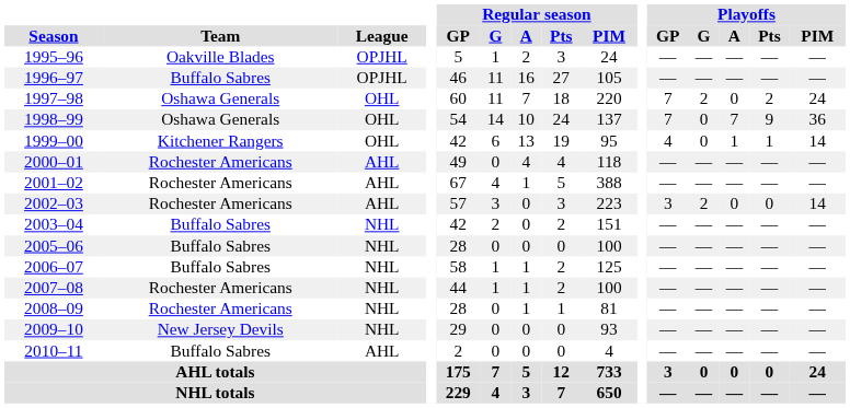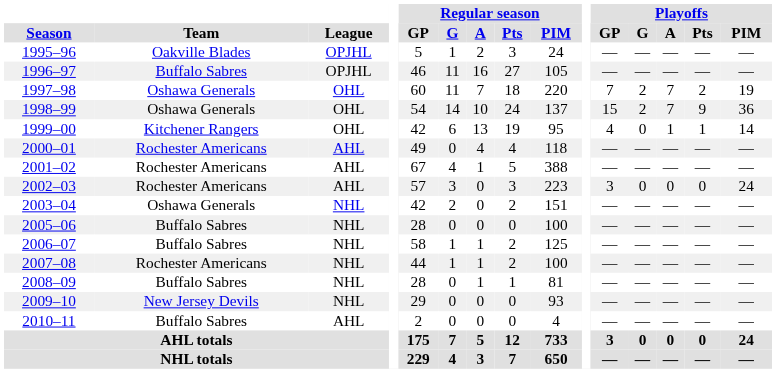1997–98 | Playoffs / A: 0 -> 7
1997–98 | Playoffs / PIM: 24 -> 19
1998–99 | Playoffs / GP: 7 -> 15
1998–99 | Playoffs / G: 0 -> 2
2002–03 | Playoffs / G: 2 -> 0
2002–03 | Playoffs / PIM: 14 -> 24
2003–04 | Team: Buffalo Sabres -> Oshawa Generals
2008–09 | Team: Rochester Americans -> Buffalo Sabres
